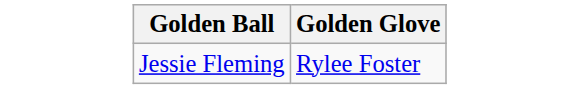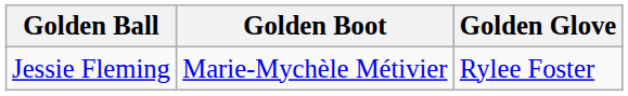+ column: Golden Boot | Marie-Mychèle Métivier
